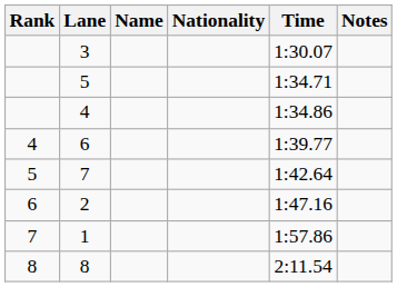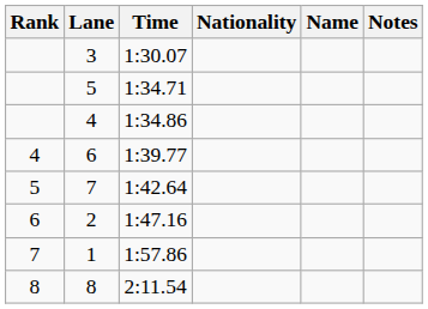columns swapped: Name <-> Time
